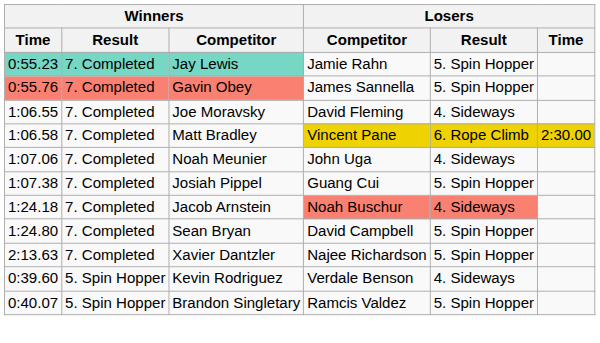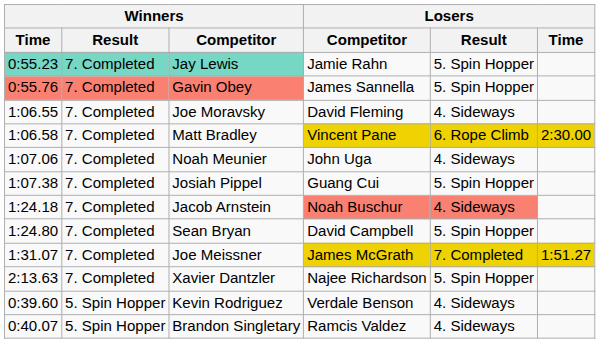+ row: 1:31.07 | 7. Completed | Joe Meissner | James McGrath | 7. Completed | 1:51.27
Brandon Singletary | Losers / Result: 5. Spin Hopper -> 4. Sideways
